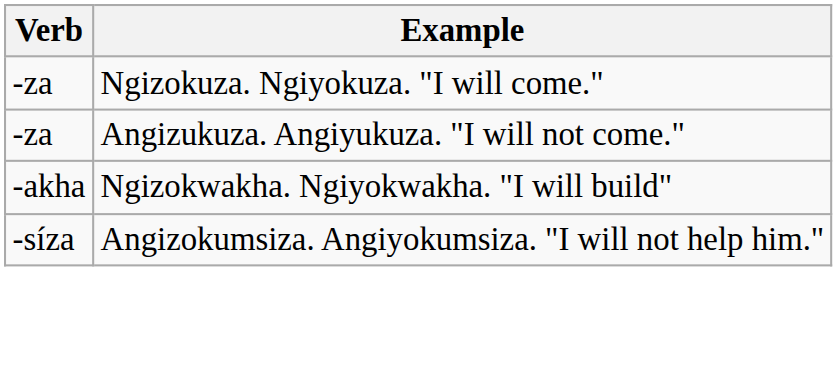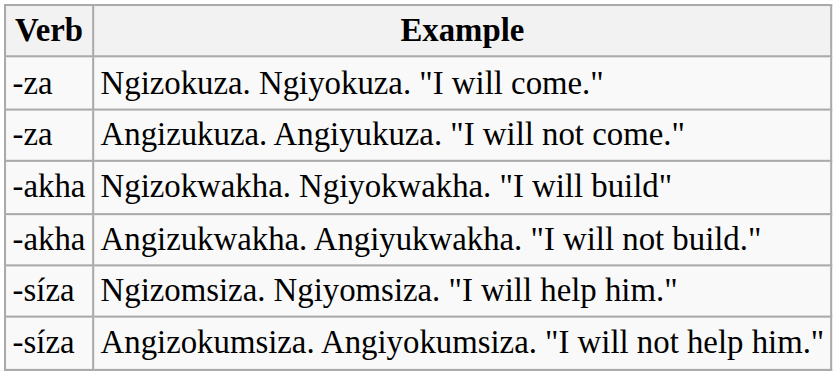+ row: -akha | Angizukwakha. Angiyukwakha. "I will not build."
+ row: -síza | Ngizomsiza. Ngiyomsiza. "I will help him."
